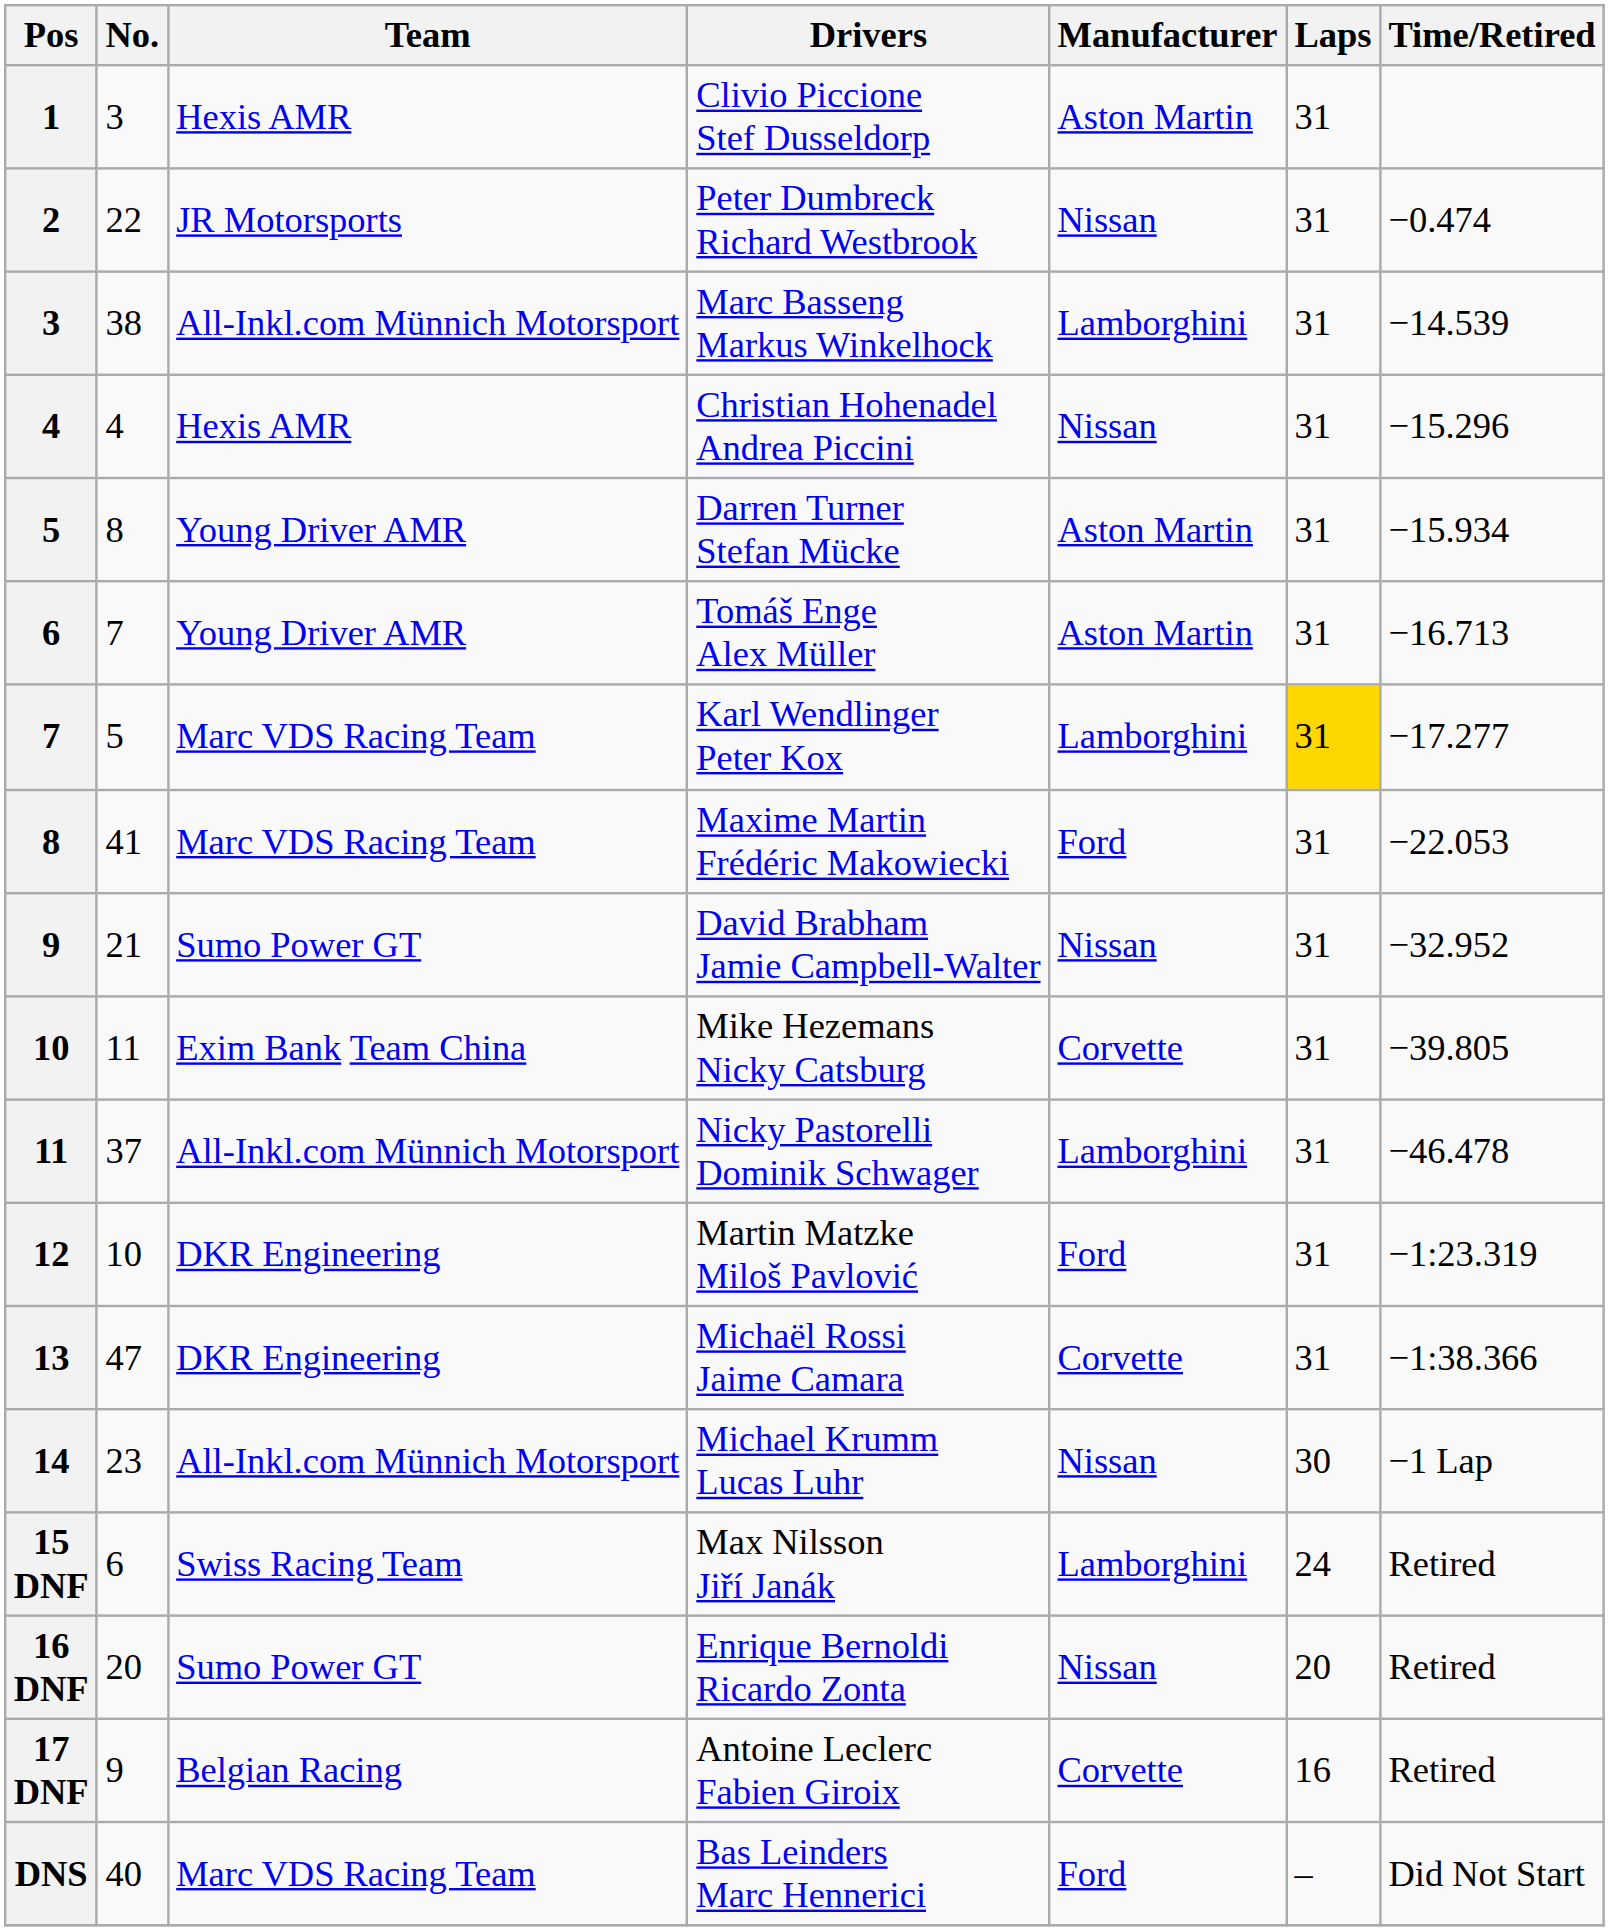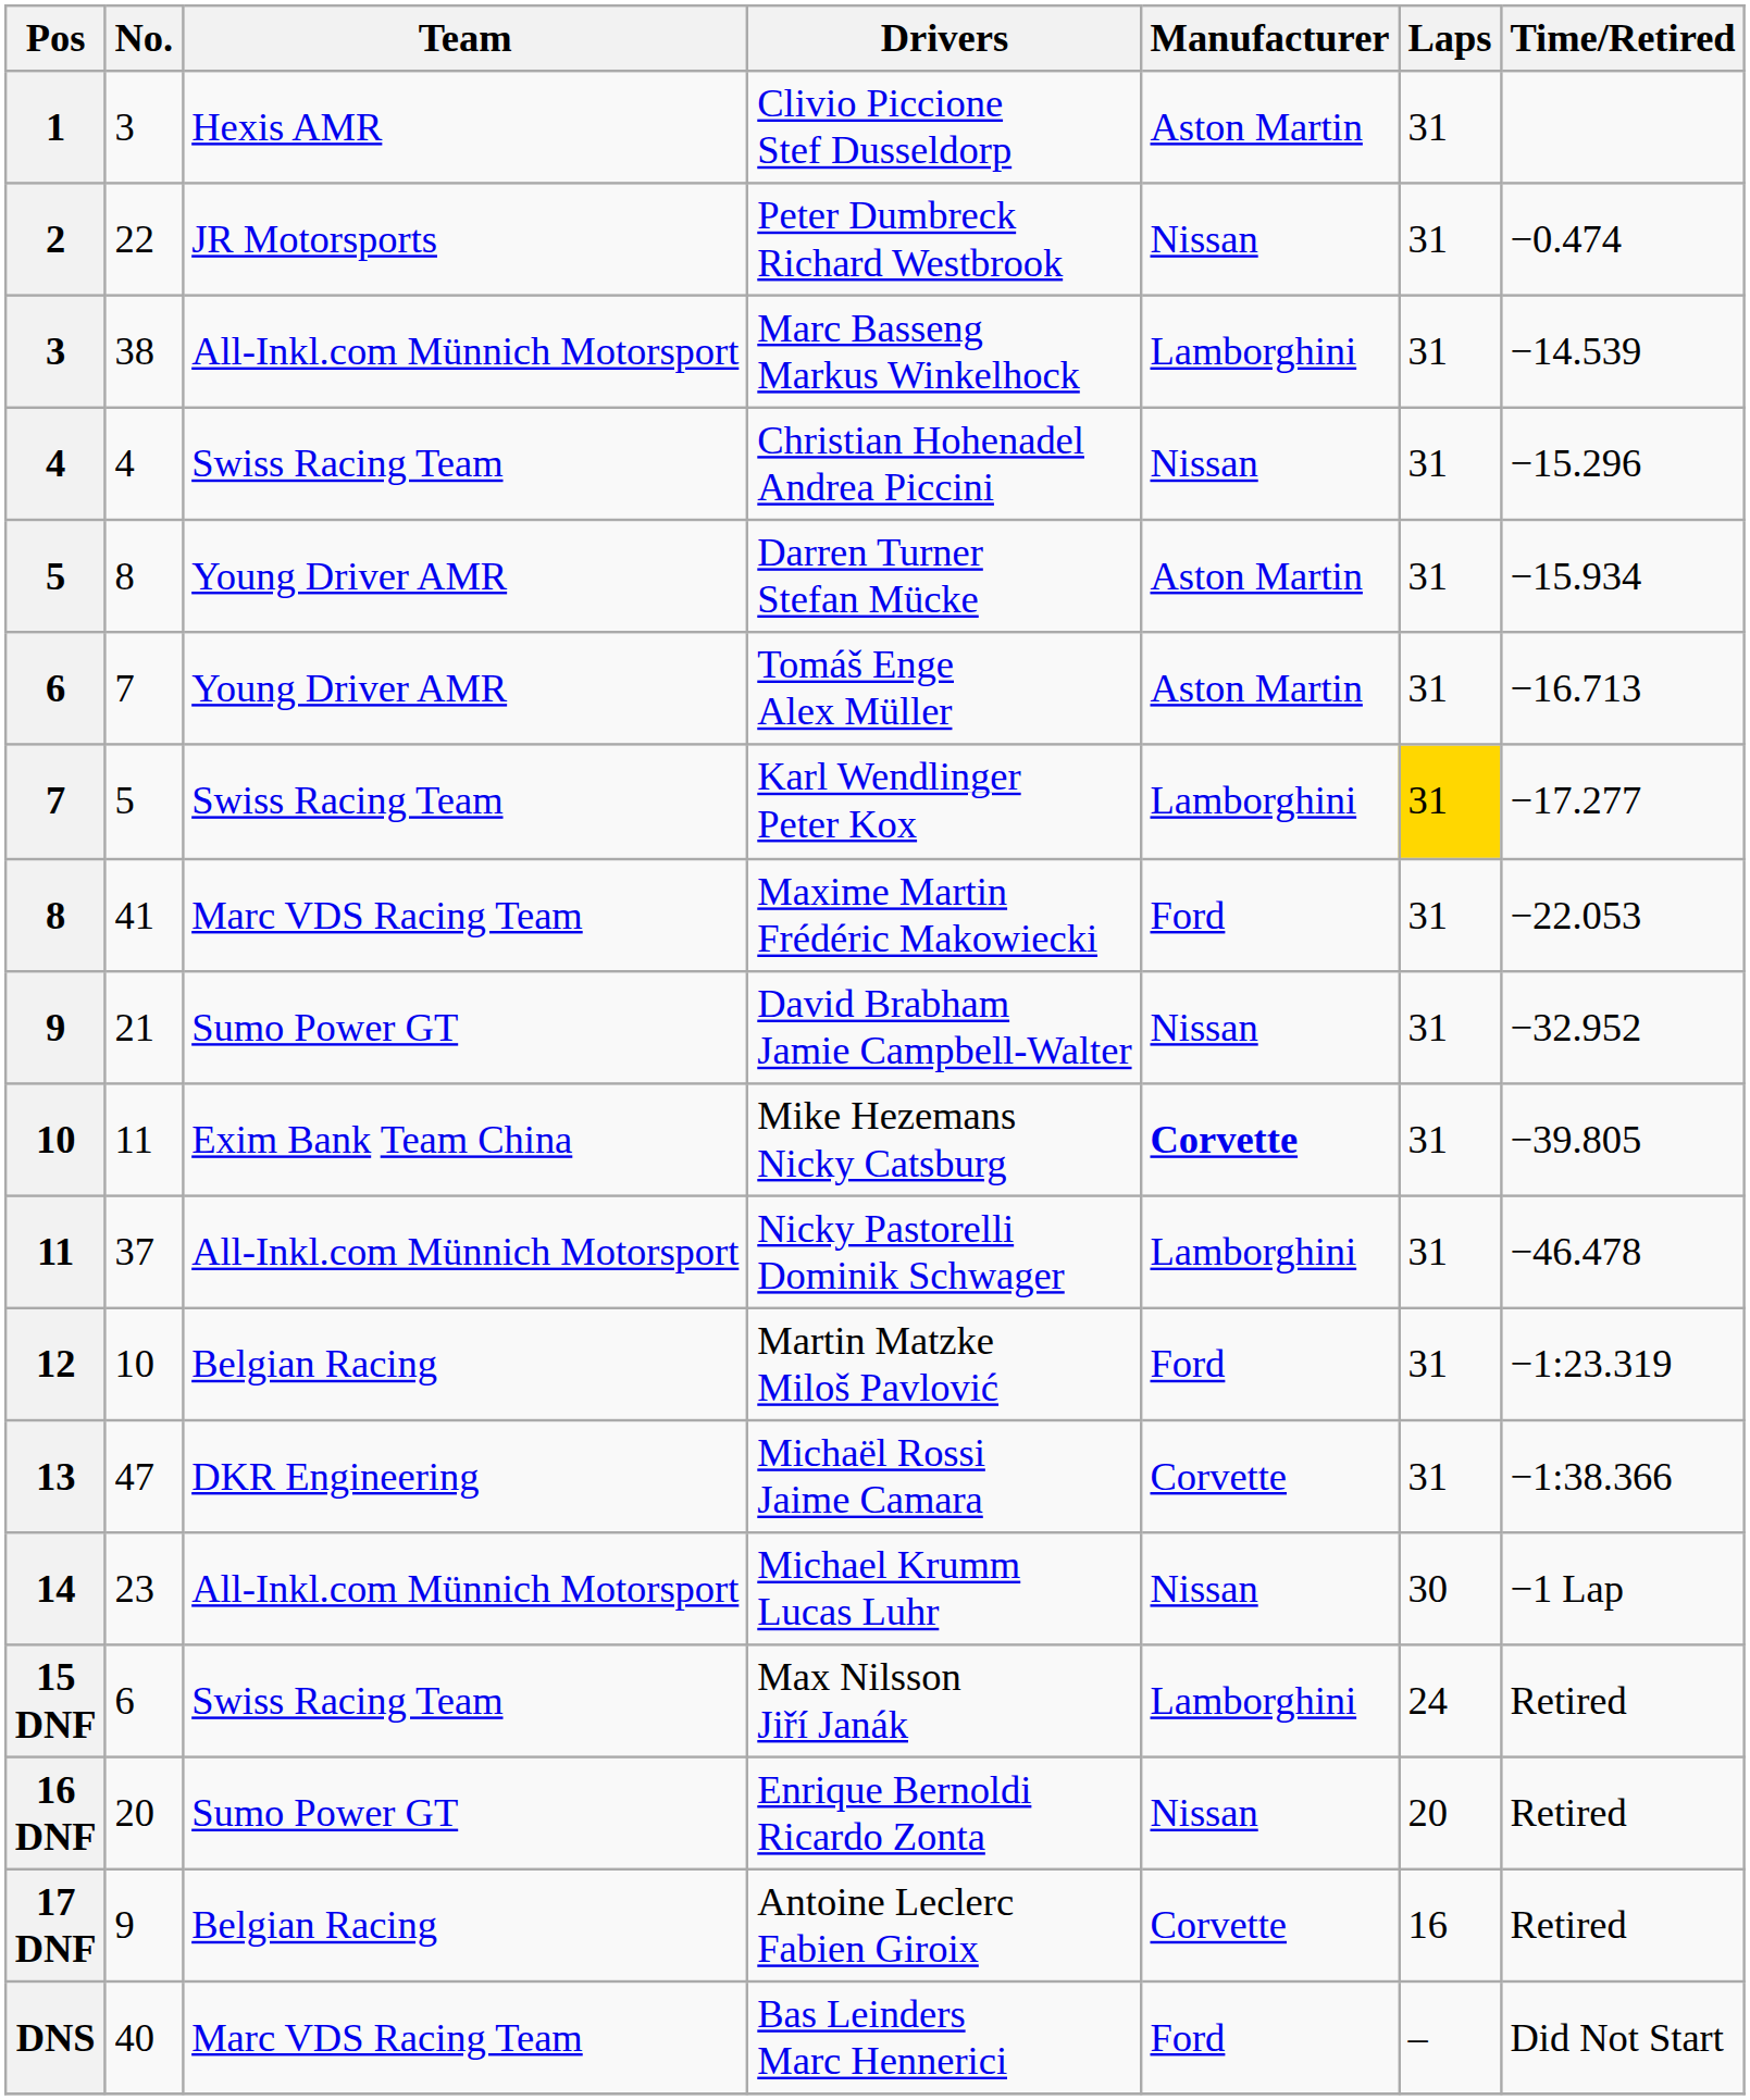Christian Hohenadel Andrea Piccini | Team: Hexis AMR -> Swiss Racing Team
Karl Wendlinger Peter Kox | Team: Marc VDS Racing Team -> Swiss Racing Team
Mike Hezemans Nicky Catsburg | Manufacturer: normal -> bold
Martin Matzke Miloš Pavlović | Team: DKR Engineering -> Belgian Racing
